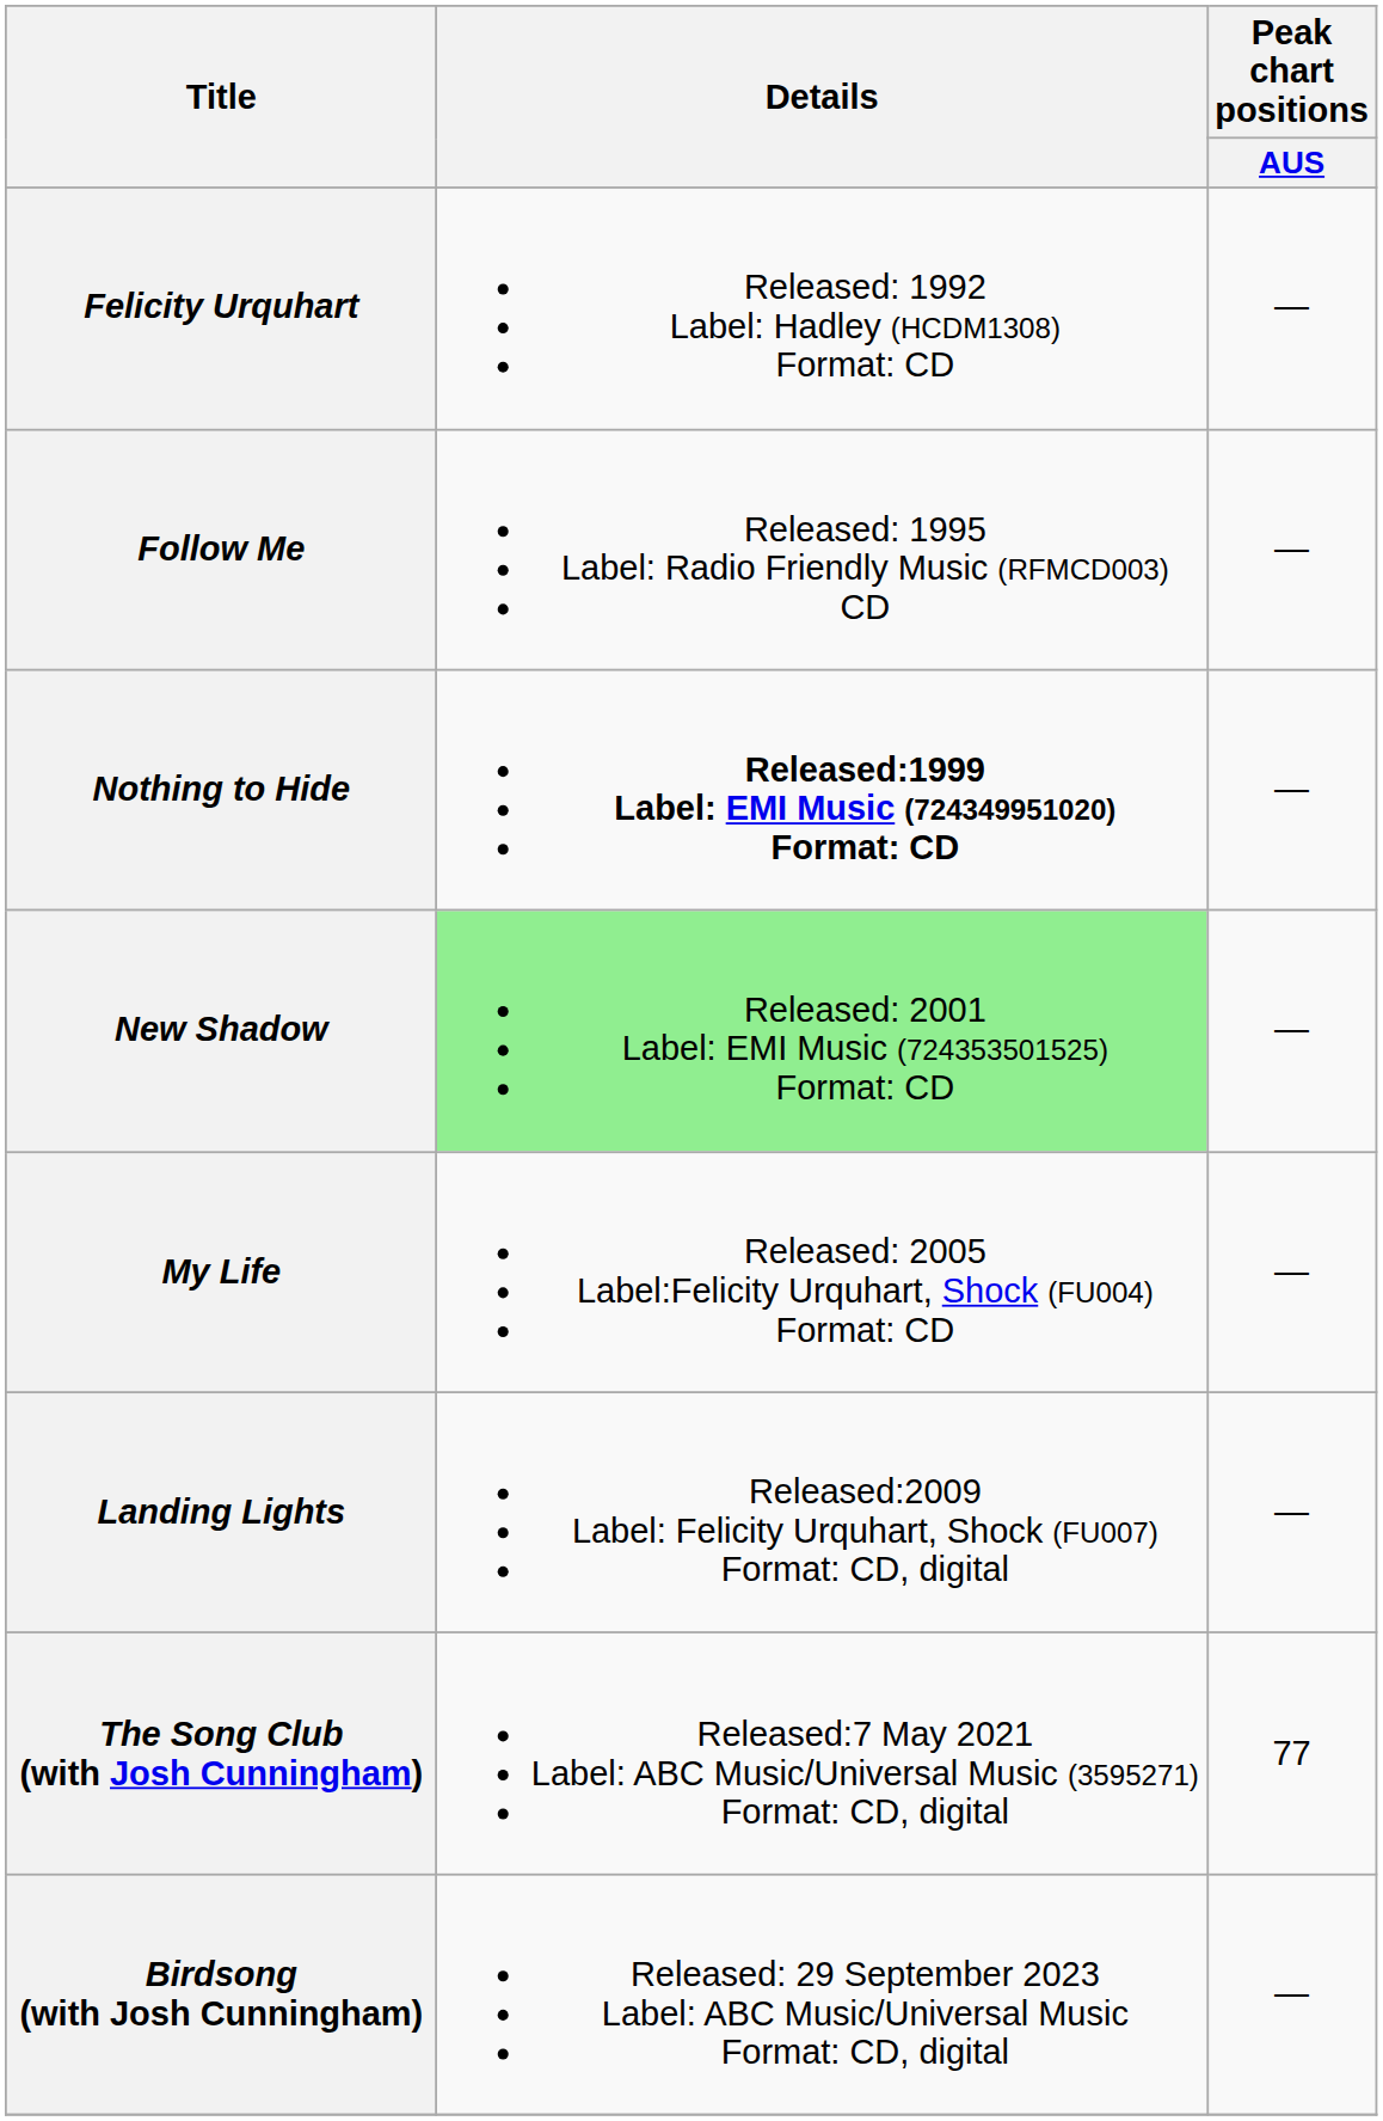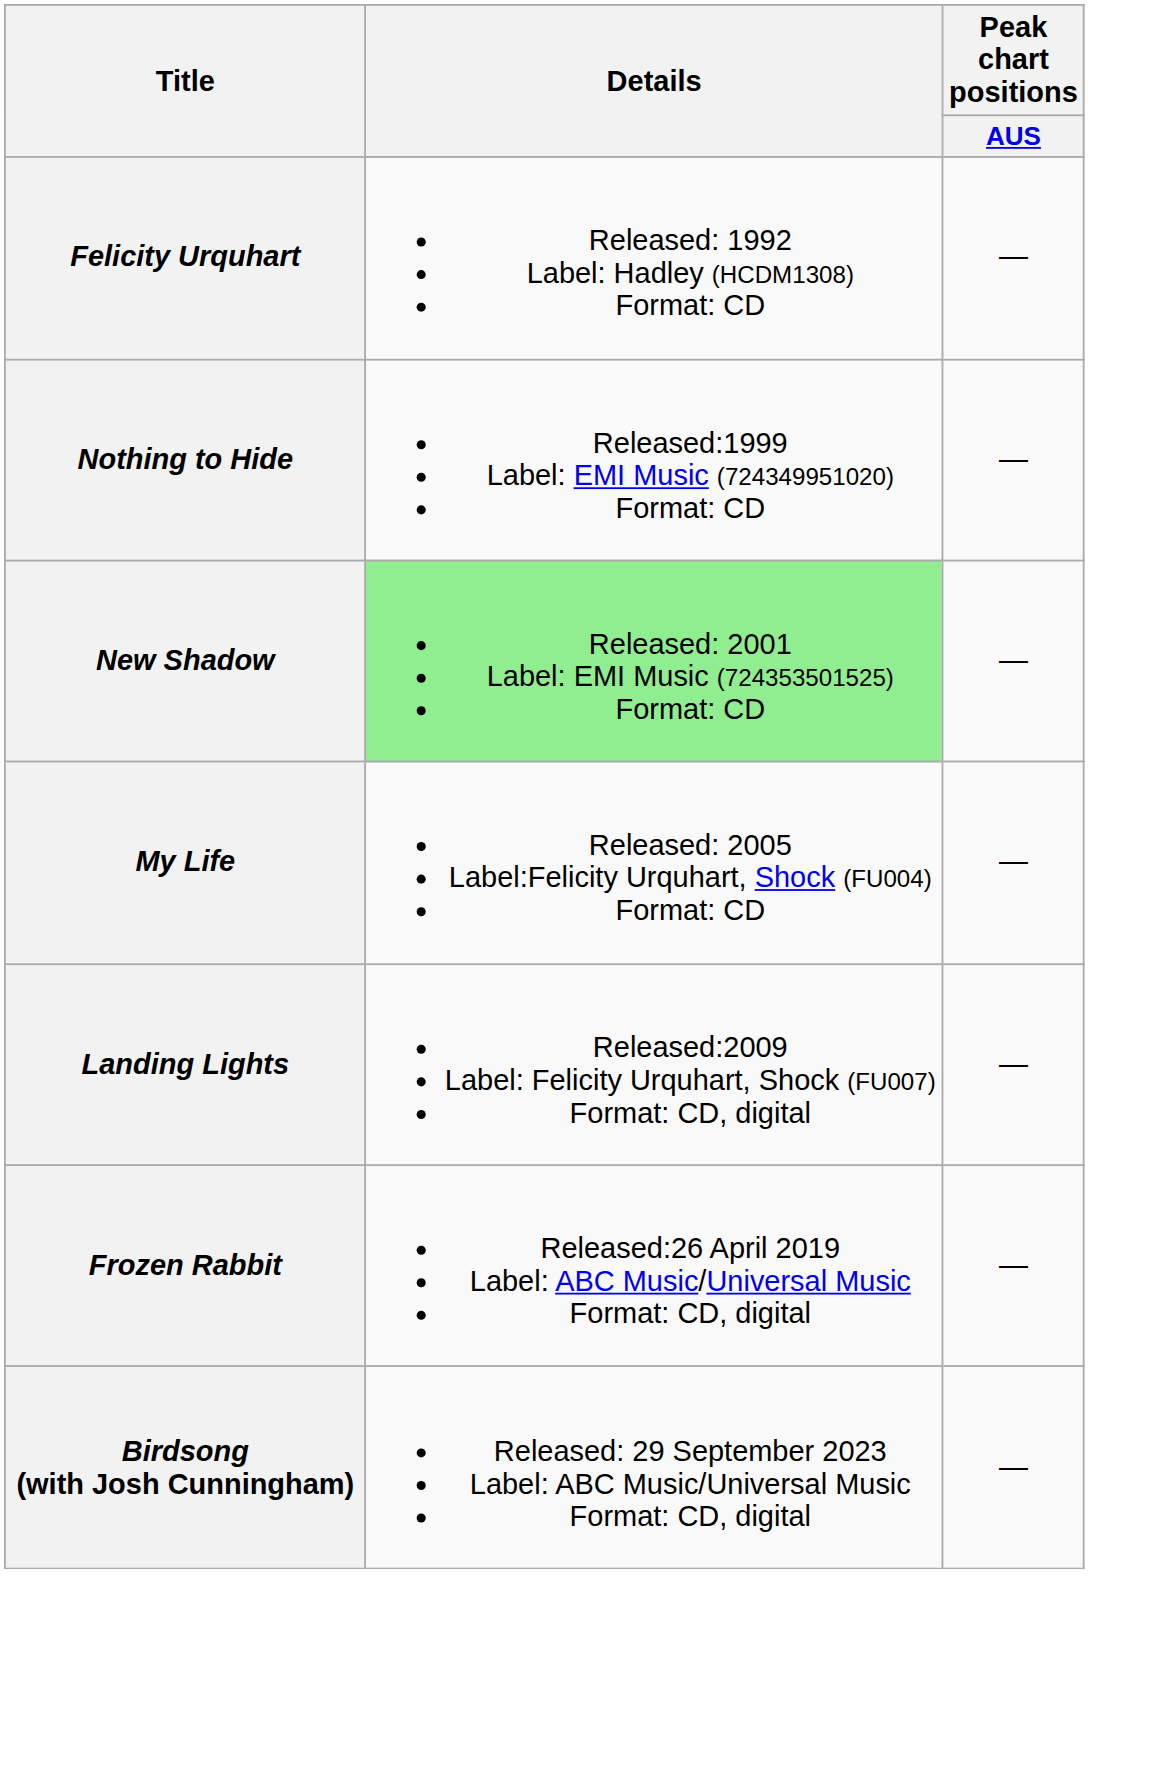- row: Follow Me | Released: 1995 Label: Radio Friendly Music (RFMCD003) CD | —
Nothing to Hide | Details: bold -> normal
+ row: Frozen Rabbit | Released:26 April 2019 Label: ABC Music/Universal Music Format: CD, digital | —
- row: The Song Club (with Josh Cunningham) | Released:7 May 2021 Label: ABC Music/Universal Music (3595271) Format: CD, digital | 77
